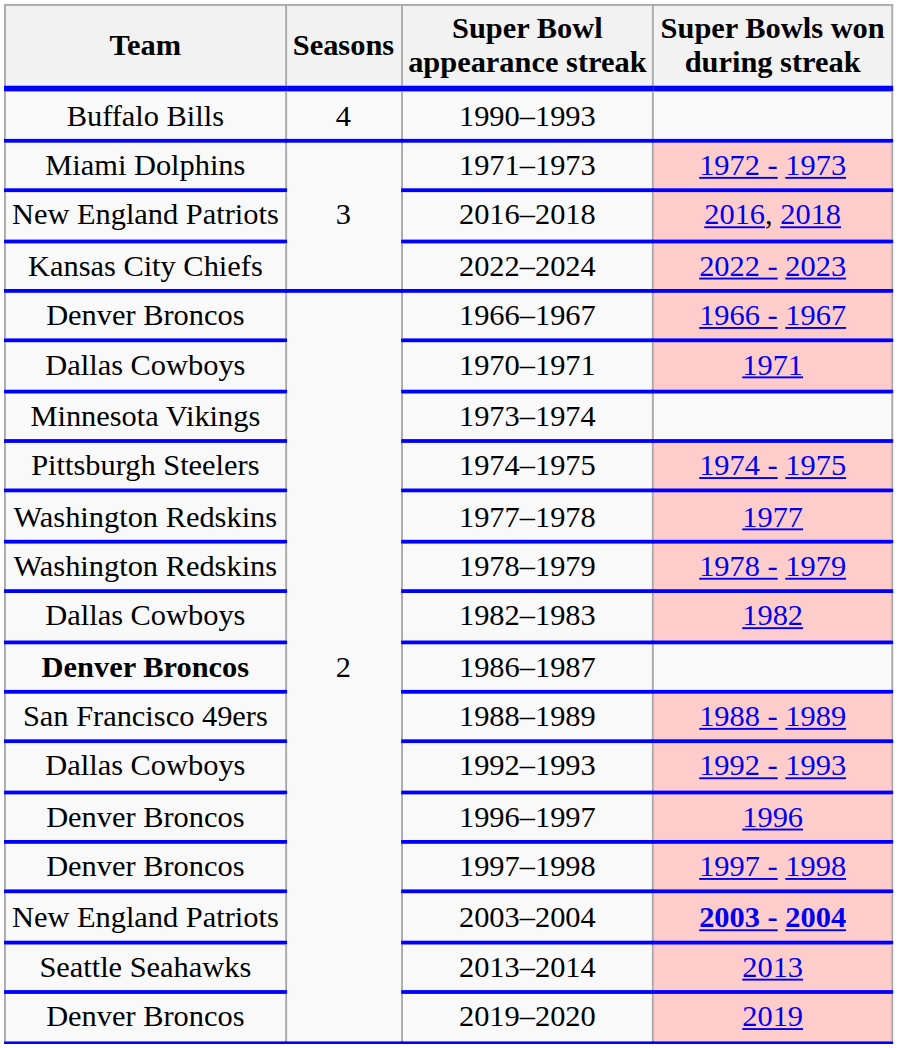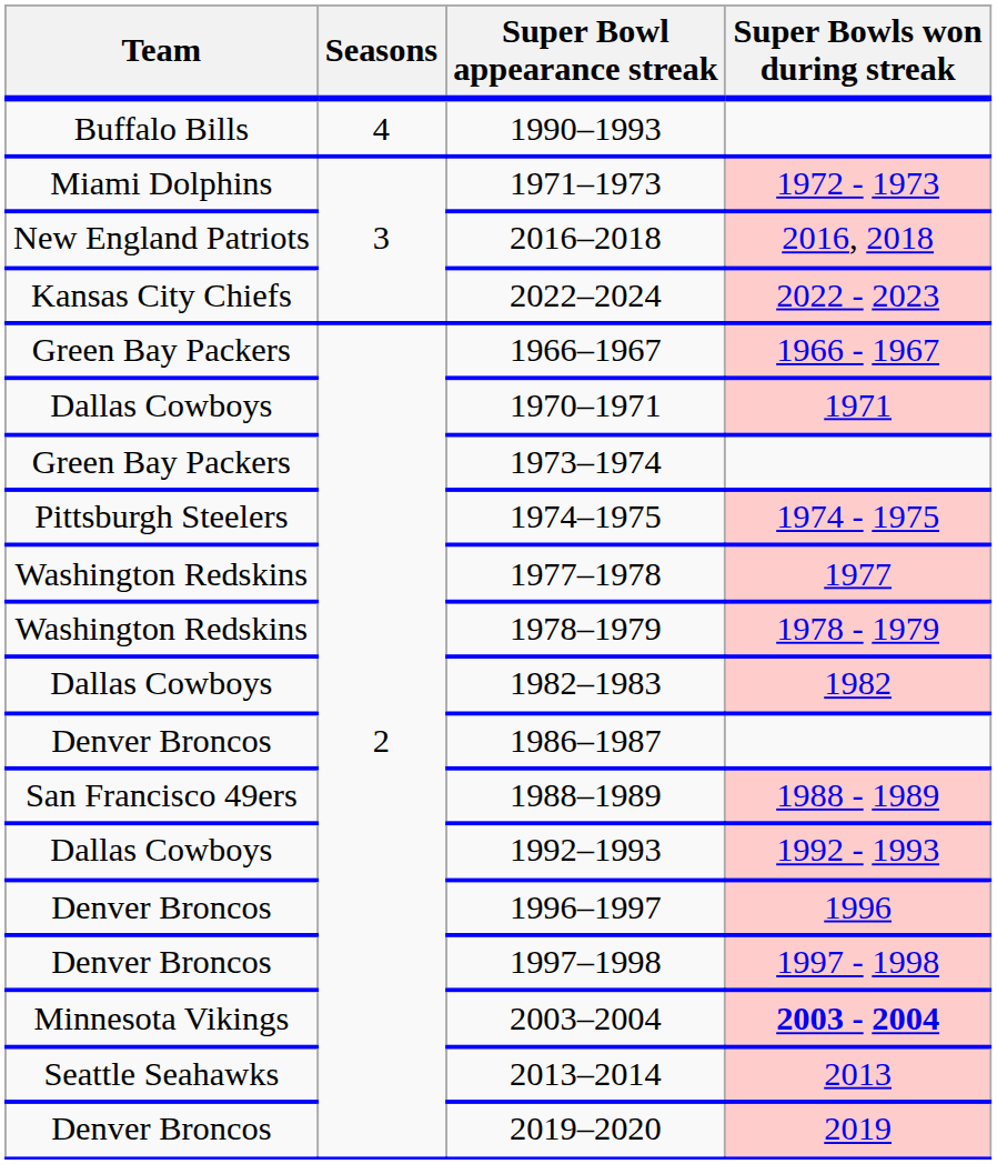1966–1967 | Team: Denver Broncos -> Green Bay Packers
1973–1974 | Team: Minnesota Vikings -> Green Bay Packers
1986–1987 | Team: bold -> normal
2003–2004 | Team: New England Patriots -> Minnesota Vikings
